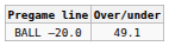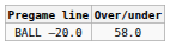BALL –20.0 | Over/under: 49.1 -> 58.0
